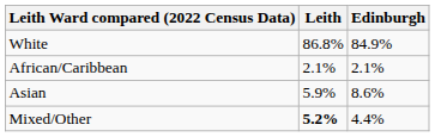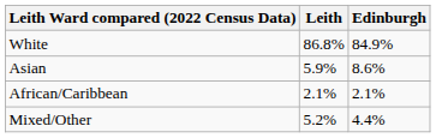rows swapped: Asian <-> African/Caribbean
Mixed/Other | Leith: bold -> normal
